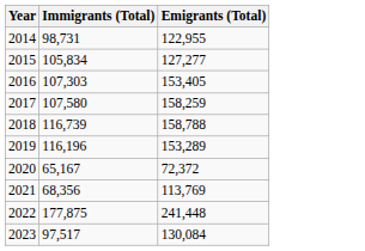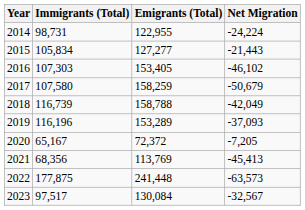+ column: Net Migration | -24,224 | -21,443 | -46,102 | -50,679 | -42,049 | -37,093 | -7,205 | -45,413 | -63,573 | -32,567
